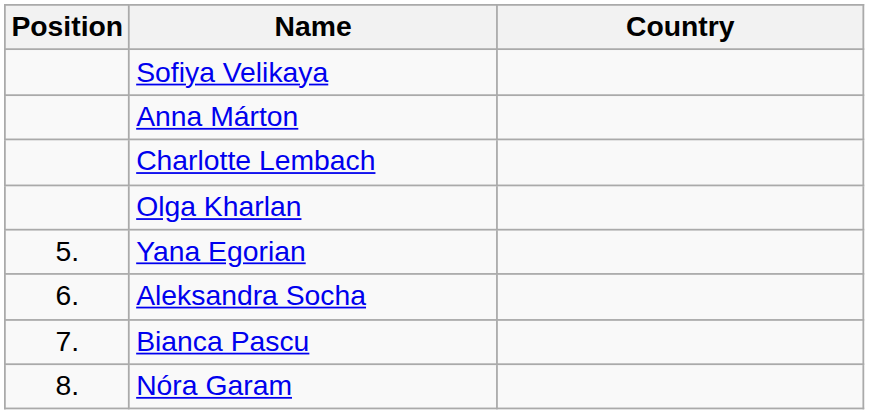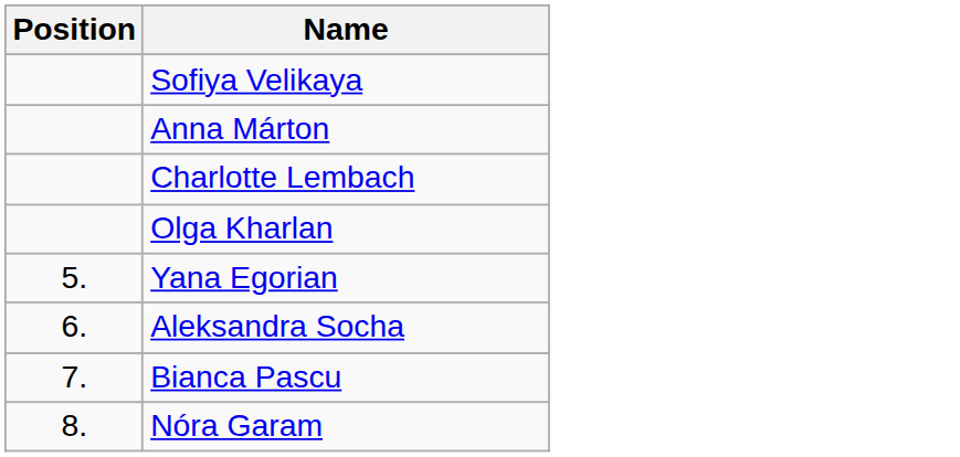- column: Country
